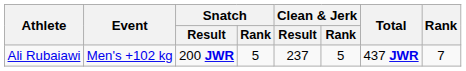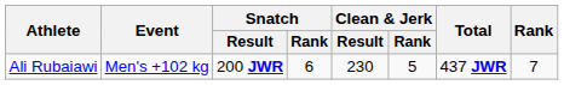Ali Rubaiawi | Snatch / Rank: 5 -> 6
Ali Rubaiawi | Clean & Jerk / Result: 237 -> 230
